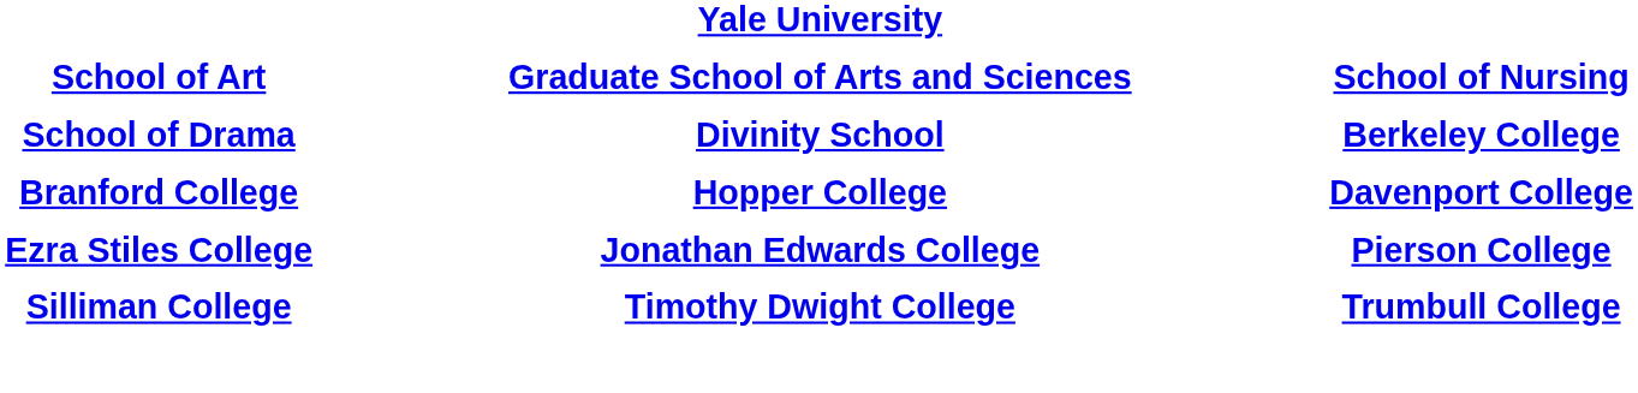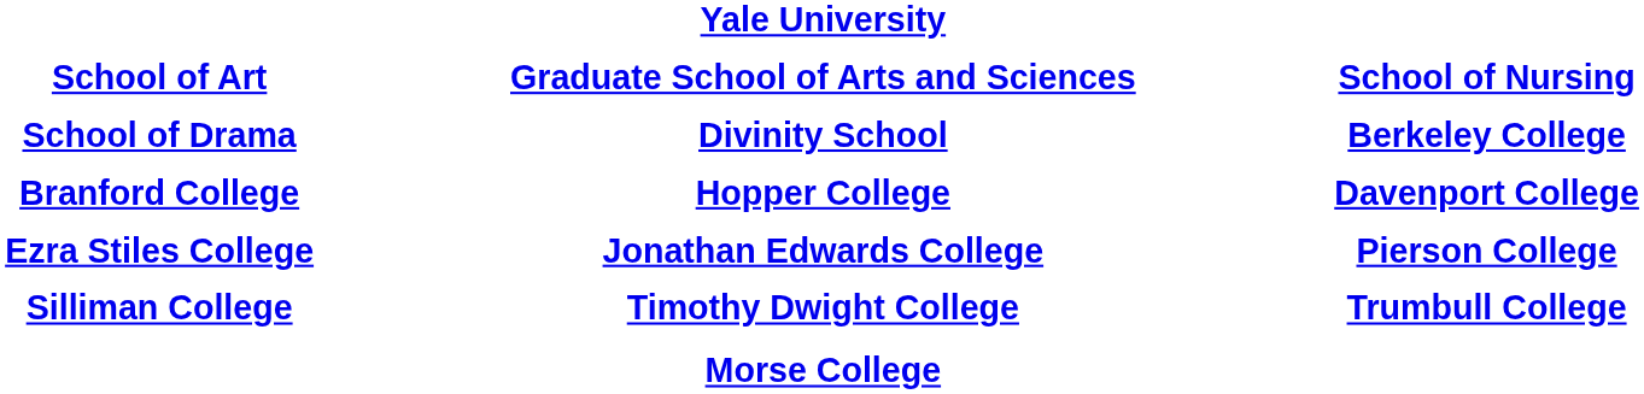+ row: Morse College
